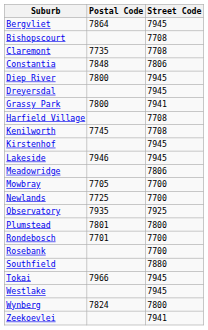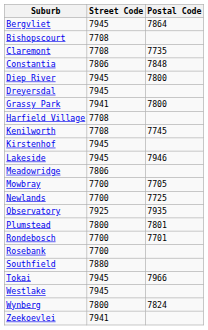columns swapped: Street Code <-> Postal Code
